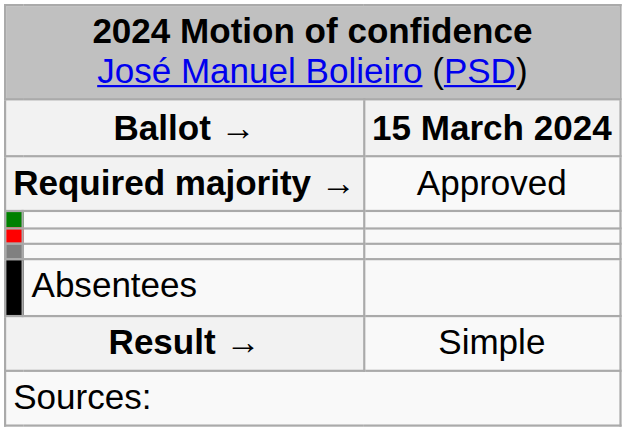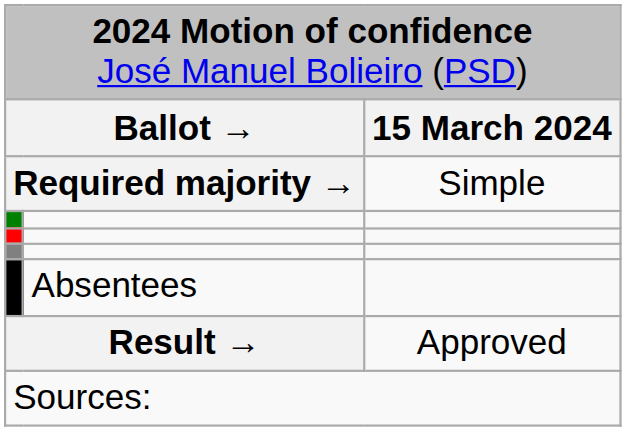Required majority → | column 3: Approved -> Simple
Result → | column 3: Simple -> Approved
